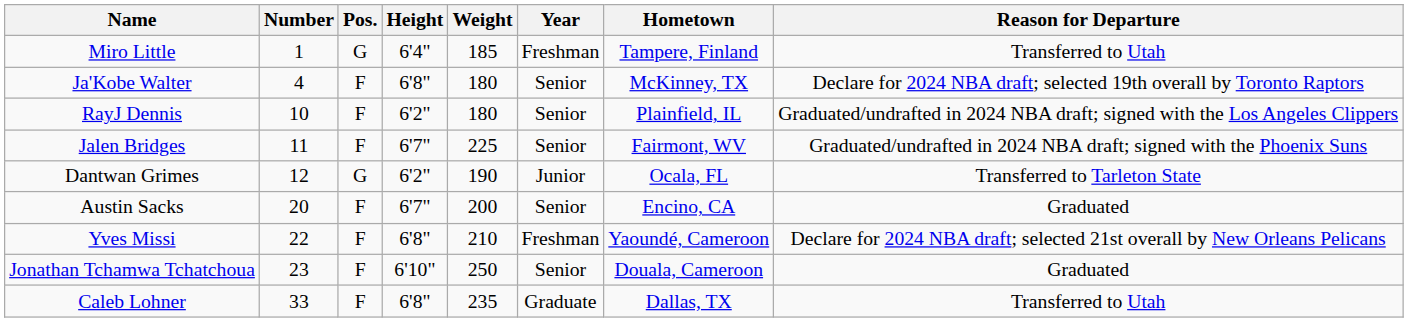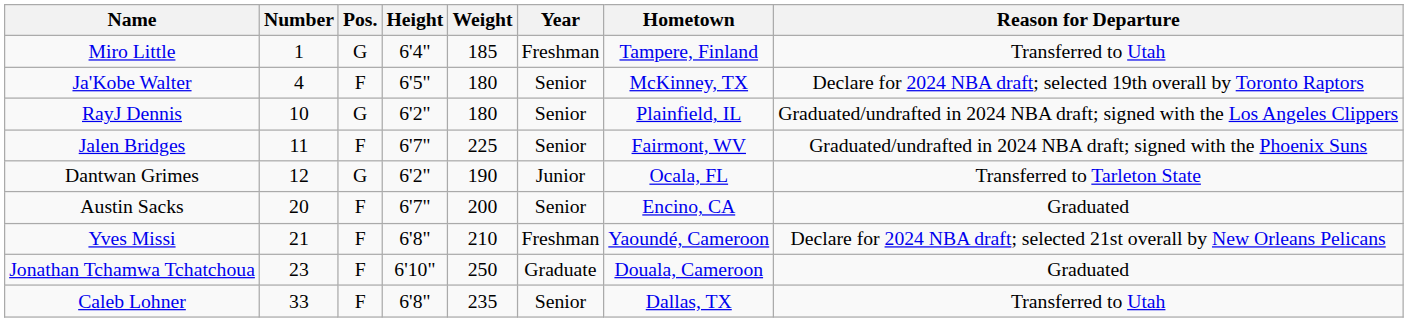Ja'Kobe Walter | Height: 6'8" -> 6'5"
RayJ Dennis | Pos.: F -> G
Yves Missi | Number: 22 -> 21
Jonathan Tchamwa Tchatchoua | Year: Senior -> Graduate
Caleb Lohner | Year: Graduate -> Senior
